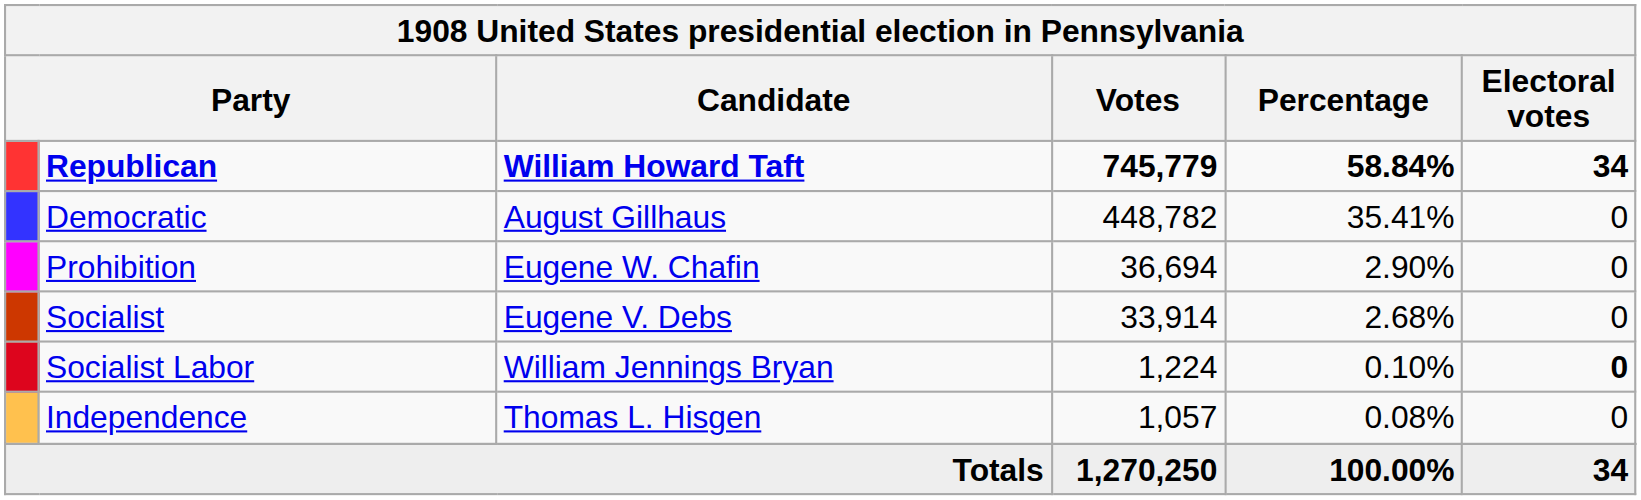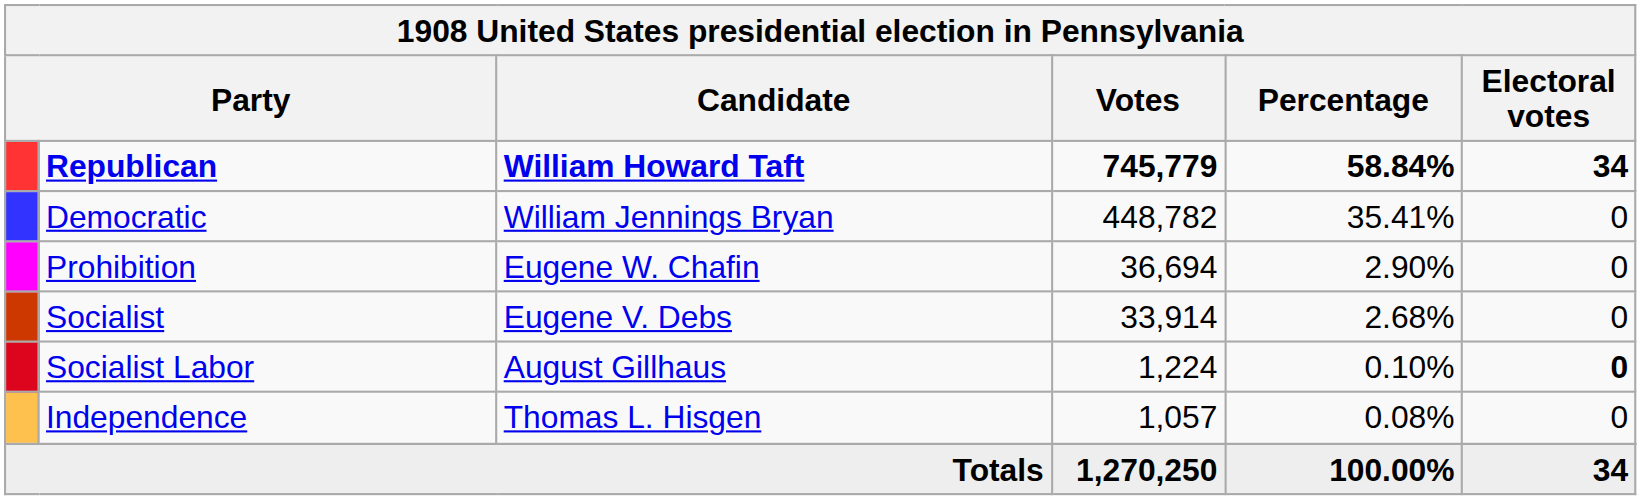Democratic | Candidate: August Gillhaus -> William Jennings Bryan
Socialist Labor | Candidate: William Jennings Bryan -> August Gillhaus
